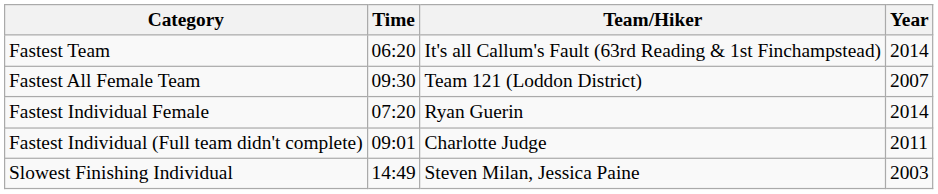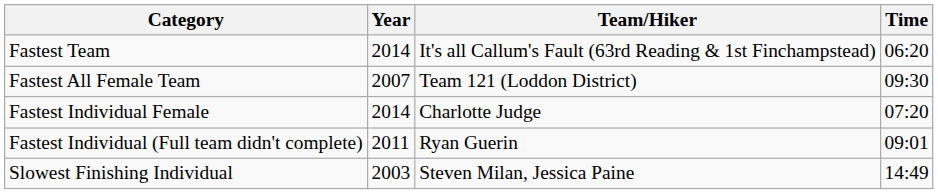columns swapped: Time <-> Year
Fastest Individual Female | Team/Hiker: Ryan Guerin -> Charlotte Judge
Fastest Individual (Full team didn't complete) | Team/Hiker: Charlotte Judge -> Ryan Guerin
